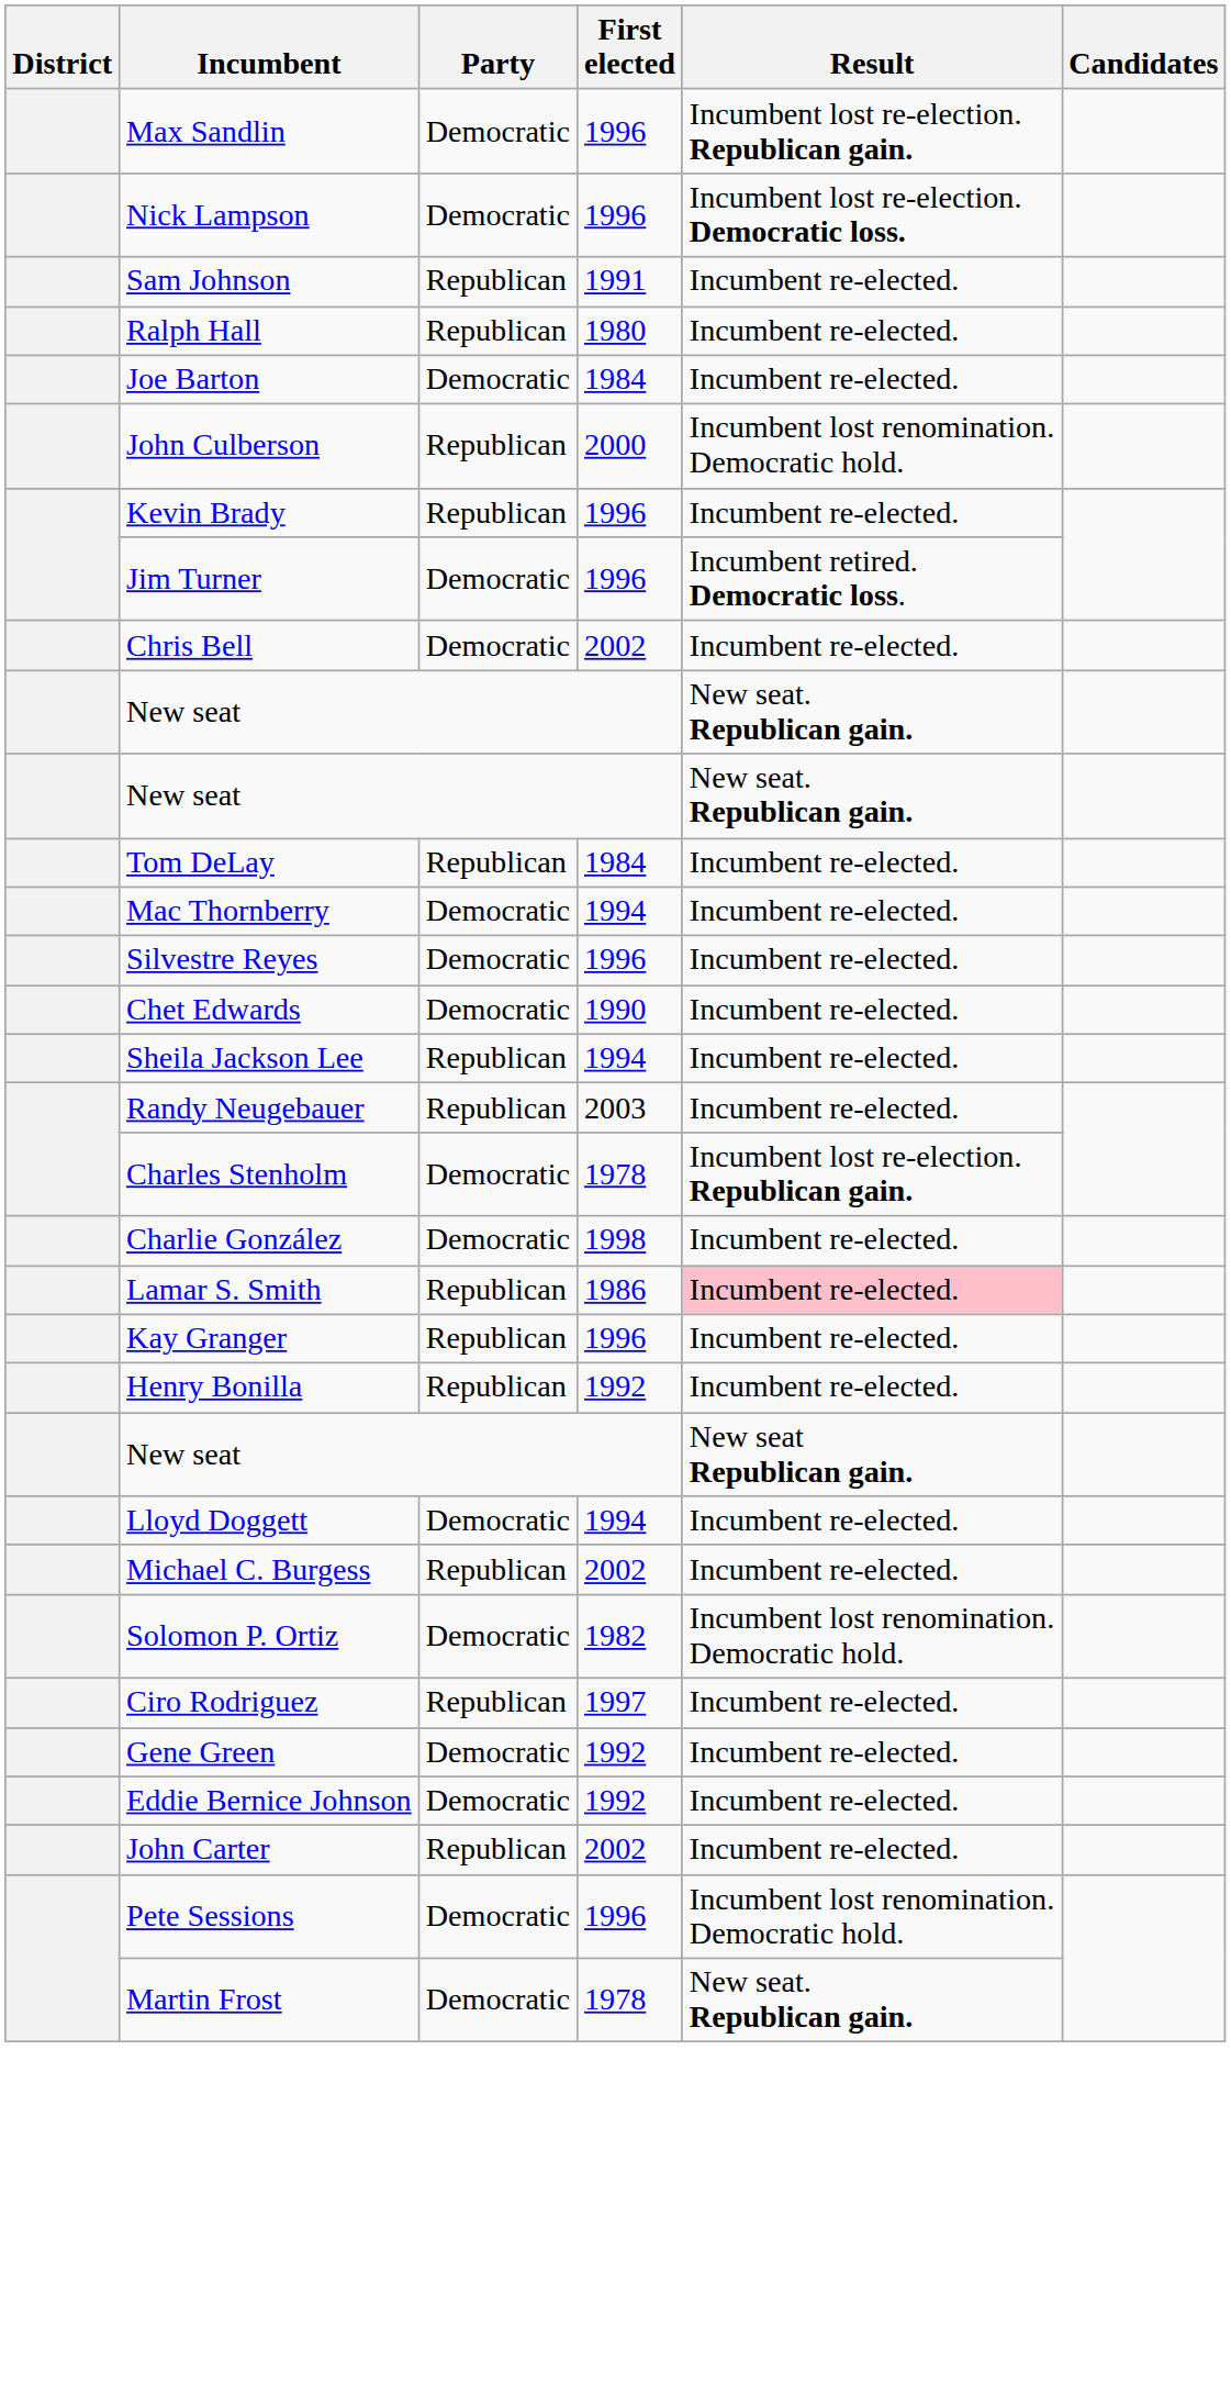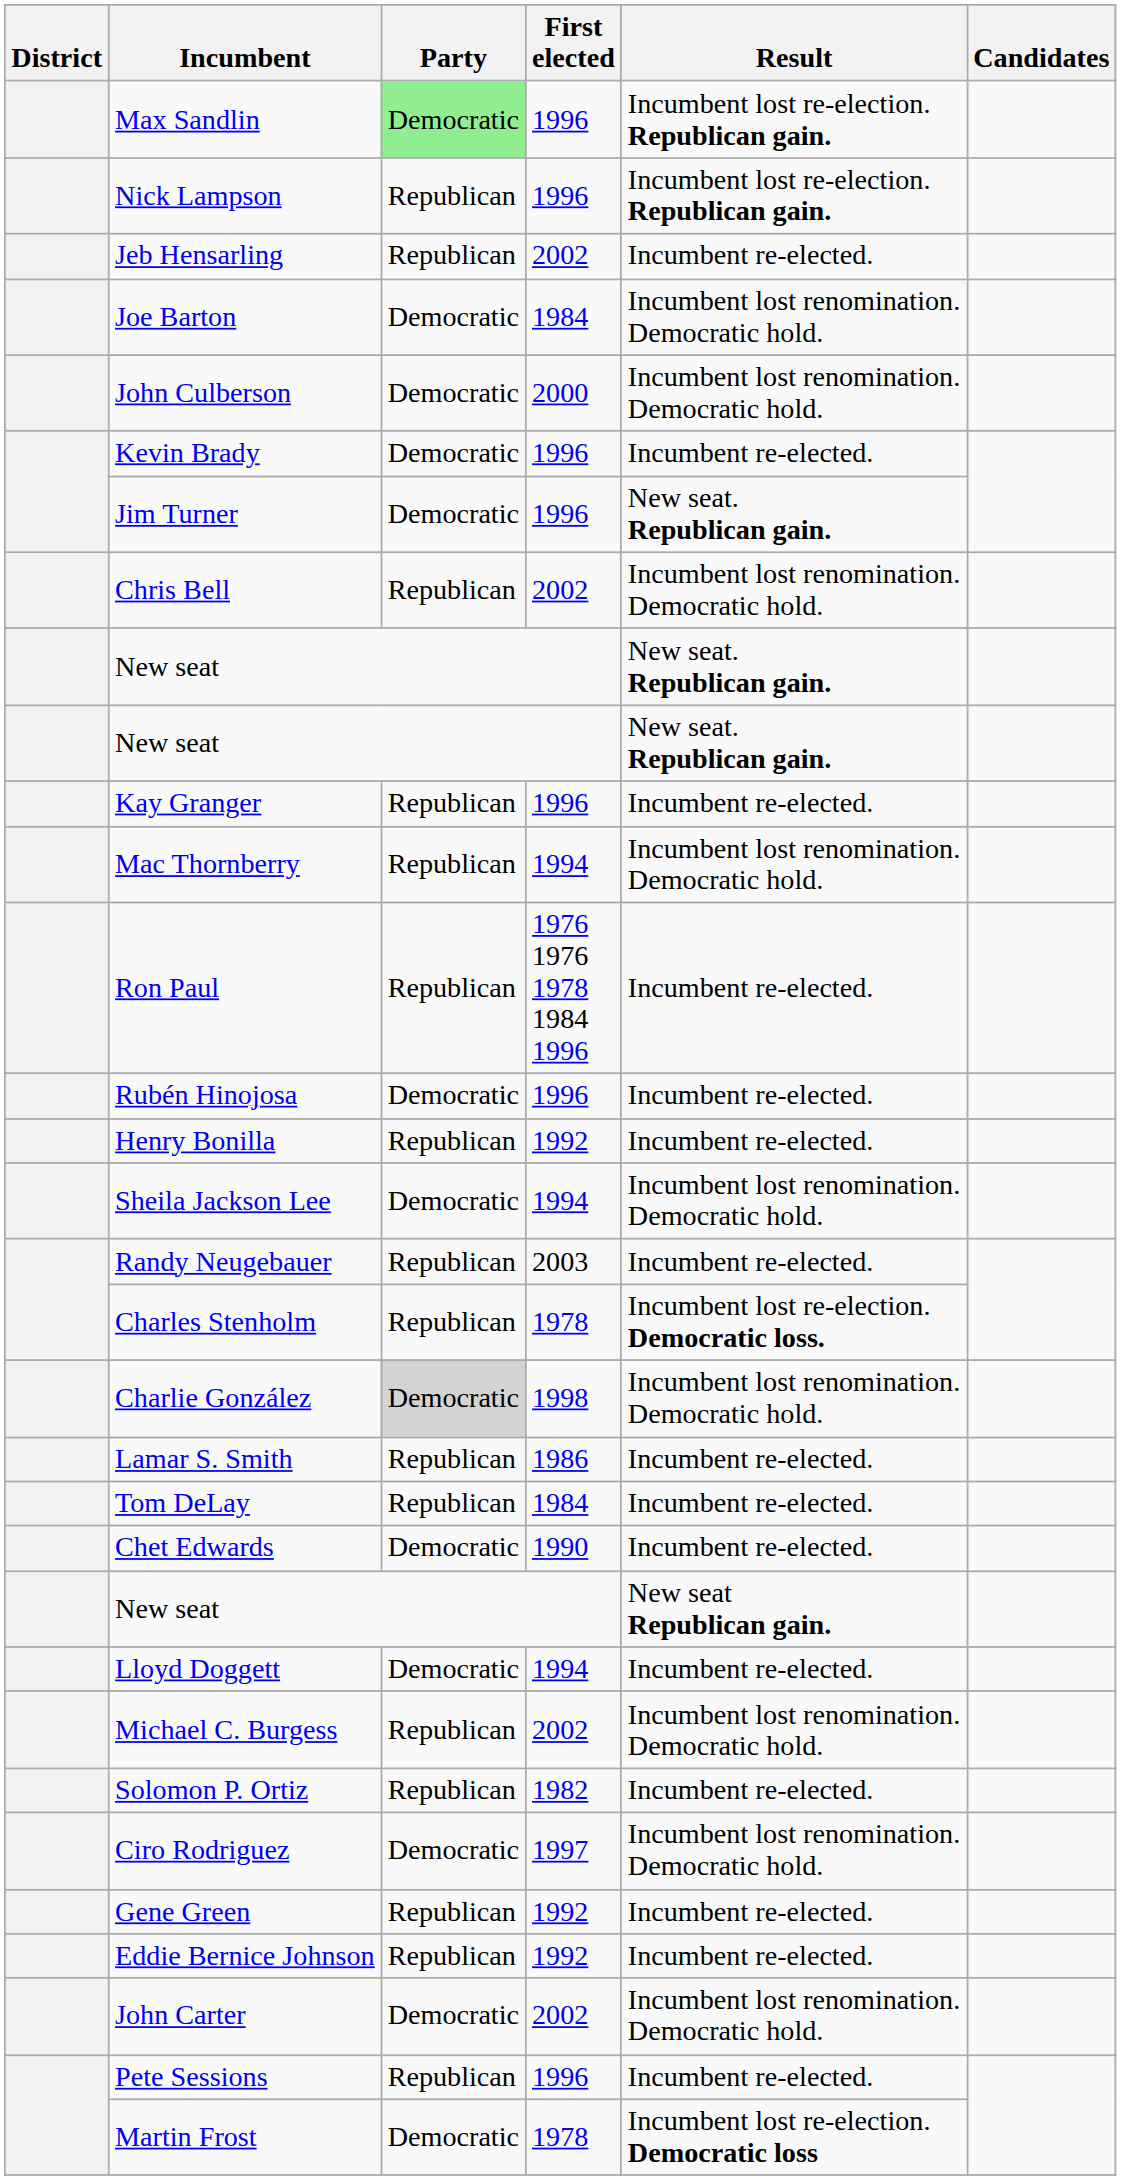Max Sandlin | Party: no background -> lightgreen background
Nick Lampson | Party: Democratic -> Republican
Nick Lampson | Result: Incumbent lost re-election. Democratic loss. -> Incumbent lost re-election. Republican gain.
- row: Sam Johnson | Republican | 1991 | Incumbent re-elected.
- row: Ralph Hall | Republican | 1980 | Incumbent re-elected.
+ row: Jeb Hensarling | Republican | 2002 | Incumbent re-elected.
Joe Barton | Result: Incumbent re-elected. -> Incumbent lost renomination. Democratic hold.
John Culberson | Party: Republican -> Democratic
Kevin Brady | Party: Republican -> Democratic
Jim Turner | Result: Incumbent retired. Democratic loss. -> New seat. Republican gain.
Chris Bell | Party: Democratic -> Republican
Chris Bell | Result: Incumbent re-elected. -> Incumbent lost renomination. Democratic hold.
rows swapped: Kay Granger <-> Tom DeLay
Mac Thornberry | Party: Democratic -> Republican
Mac Thornberry | Result: Incumbent re-elected. -> Incumbent lost renomination. Democratic hold.
+ row: Ron Paul | Republican | 1976 1976 1978 1984 1996 | Incumbent re-elected.
+ row: Rubén Hinojosa | Democratic | 1996 | Incumbent re-elected.
- row: Silvestre Reyes | Democratic | 1996 | Incumbent re-elected.
rows swapped: Chet Edwards <-> Henry Bonilla
Sheila Jackson Lee | Party: Republican -> Democratic
Sheila Jackson Lee | Result: Incumbent re-elected. -> Incumbent lost renomination. Democratic hold.
Charles Stenholm | Party: Democratic -> Republican
Charles Stenholm | Result: Incumbent lost re-election. Republican gain. -> Incumbent lost re-election. Democratic loss.
Charlie González | Party: no background -> lightgrey background
Charlie González | Result: Incumbent re-elected. -> Incumbent lost renomination. Democratic hold.
Lamar S. Smith | Result: pink background -> no background
Michael C. Burgess | Result: Incumbent re-elected. -> Incumbent lost renomination. Democratic hold.
Solomon P. Ortiz | Party: Democratic -> Republican
Solomon P. Ortiz | Result: Incumbent lost renomination. Democratic hold. -> Incumbent re-elected.
Ciro Rodriguez | Party: Republican -> Democratic
Ciro Rodriguez | Result: Incumbent re-elected. -> Incumbent lost renomination. Democratic hold.
Gene Green | Party: Democratic -> Republican
Eddie Bernice Johnson | Party: Democratic -> Republican
John Carter | Party: Republican -> Democratic
John Carter | Result: Incumbent re-elected. -> Incumbent lost renomination. Democratic hold.
Pete Sessions | Party: Democratic -> Republican
Pete Sessions | Result: Incumbent lost renomination. Democratic hold. -> Incumbent re-elected.
Martin Frost | Result: New seat. Republican gain. -> Incumbent lost re-election. Democratic loss
